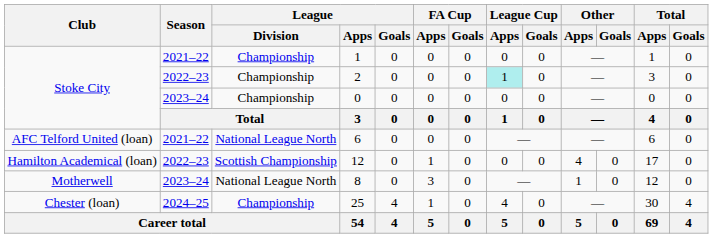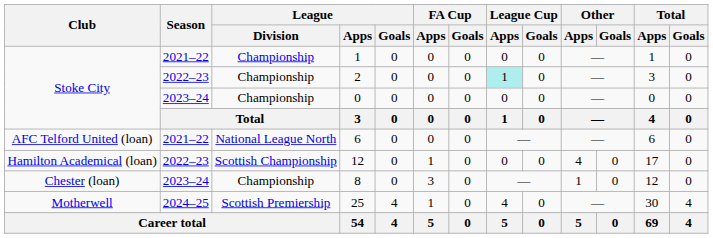8 | Club: Motherwell -> Chester (loan)
8 | League / Division: National League North -> Championship
25 | Club: Chester (loan) -> Motherwell
25 | League / Division: Championship -> Scottish Premiership
